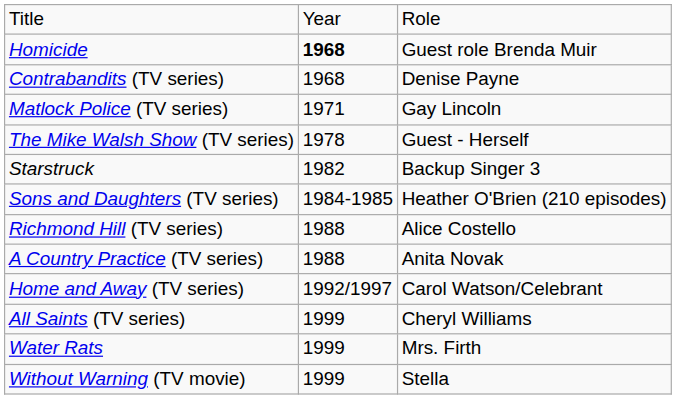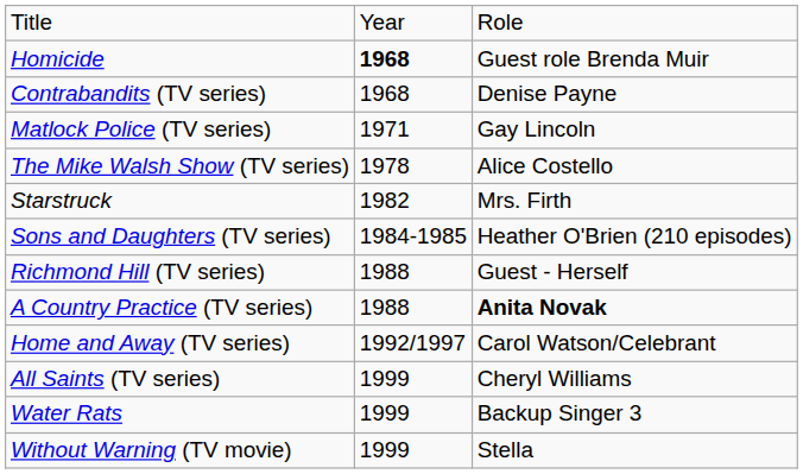The Mike Walsh Show (TV series) | column 3: Guest - Herself -> Alice Costello
Starstruck | column 3: Backup Singer 3 -> Mrs. Firth
Richmond Hill (TV series) | column 3: Alice Costello -> Guest - Herself
A Country Practice (TV series) | column 3: normal -> bold
Water Rats | column 3: Mrs. Firth -> Backup Singer 3
